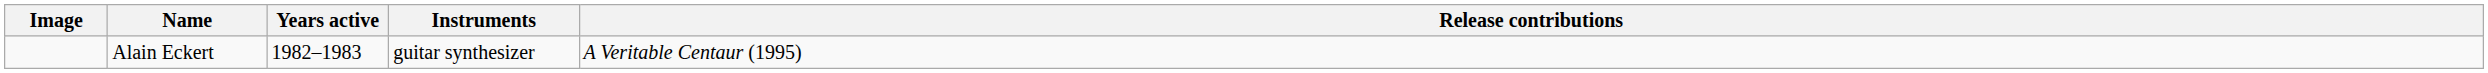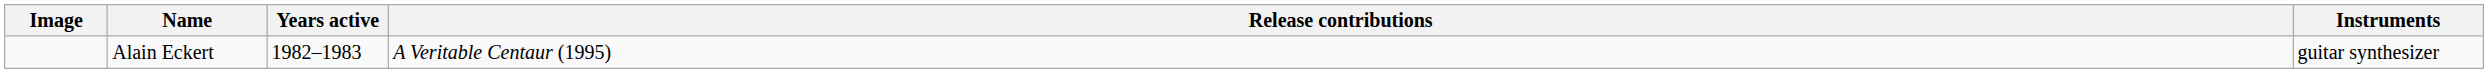columns swapped: Instruments <-> Release contributions
